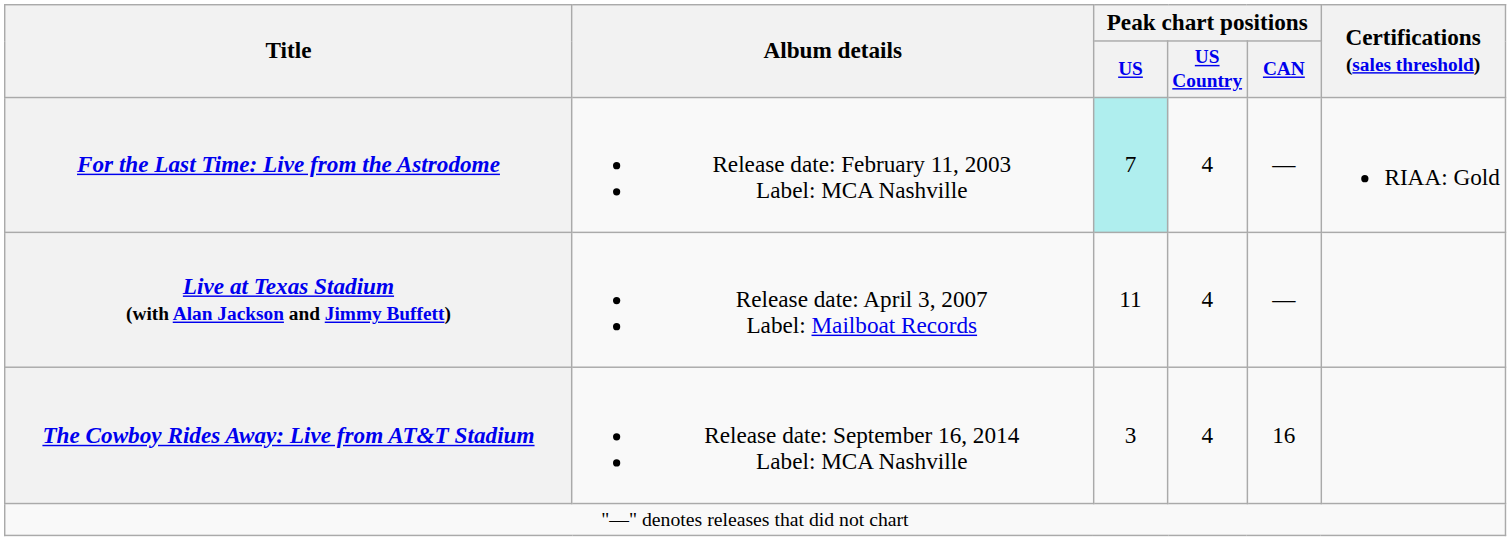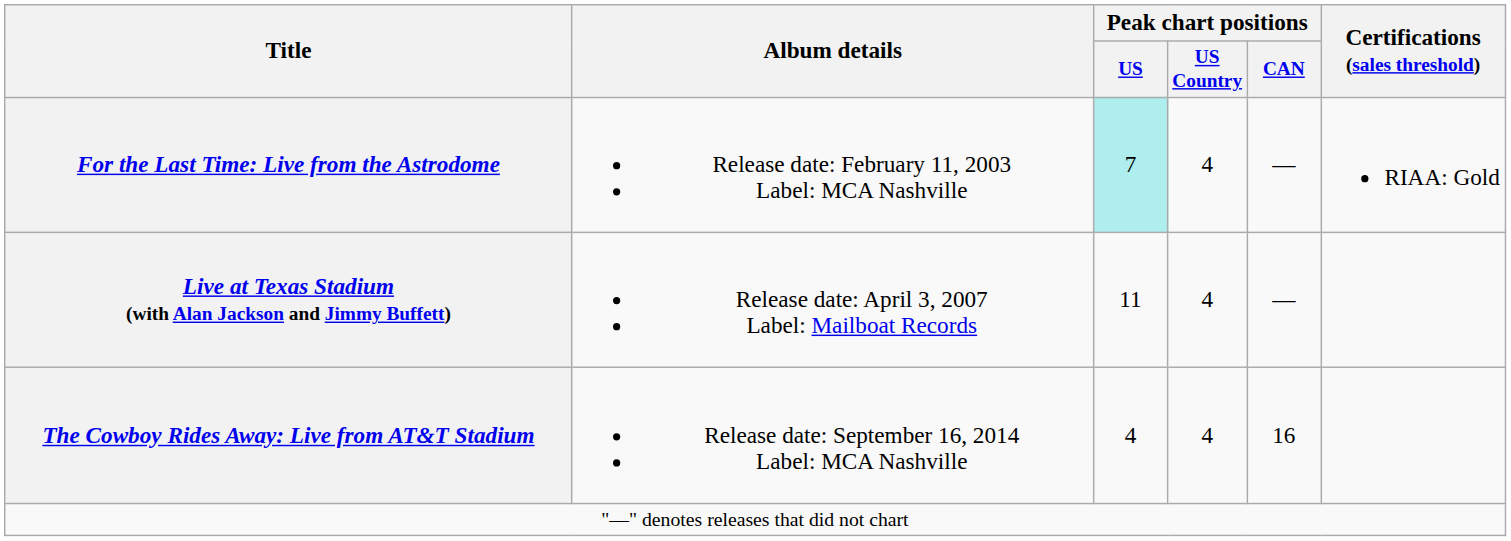The Cowboy Rides Away: Live from AT&T Stadium | Peak chart positions / US: 3 -> 4
